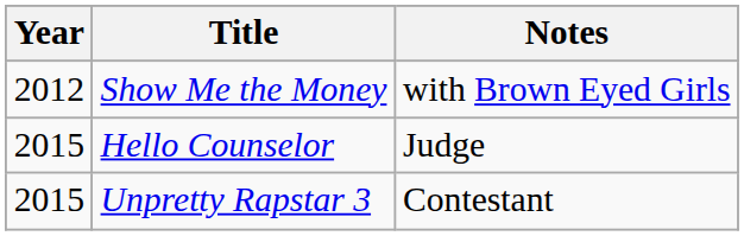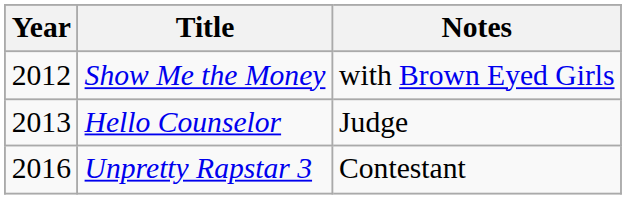Hello Counselor | Year: 2015 -> 2013
Unpretty Rapstar 3 | Year: 2015 -> 2016
